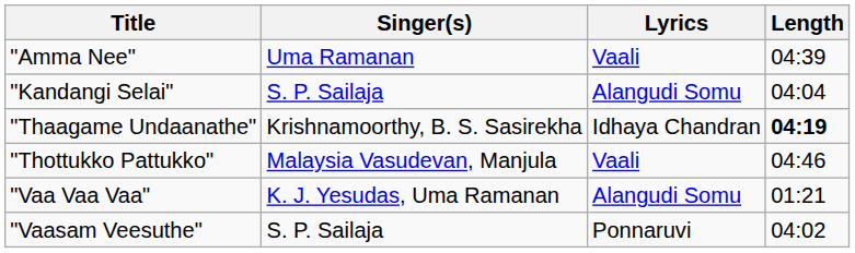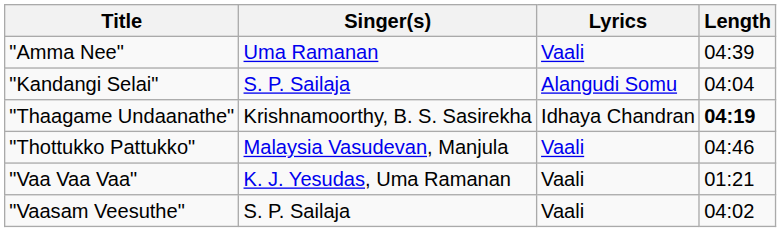"Vaa Vaa Vaa" | Lyrics: Alangudi Somu -> Vaali
"Vaasam Veesuthe" | Lyrics: Ponnaruvi -> Vaali
